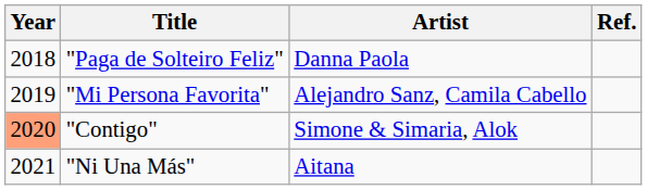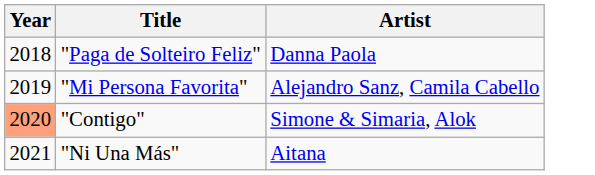- column: Ref.
